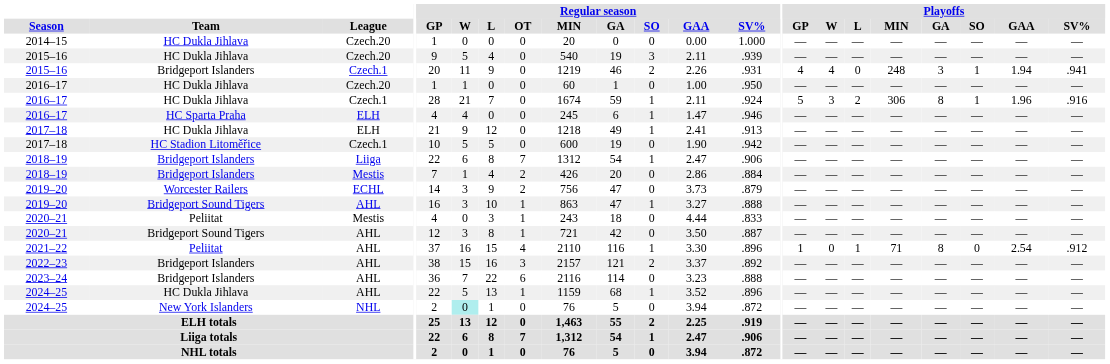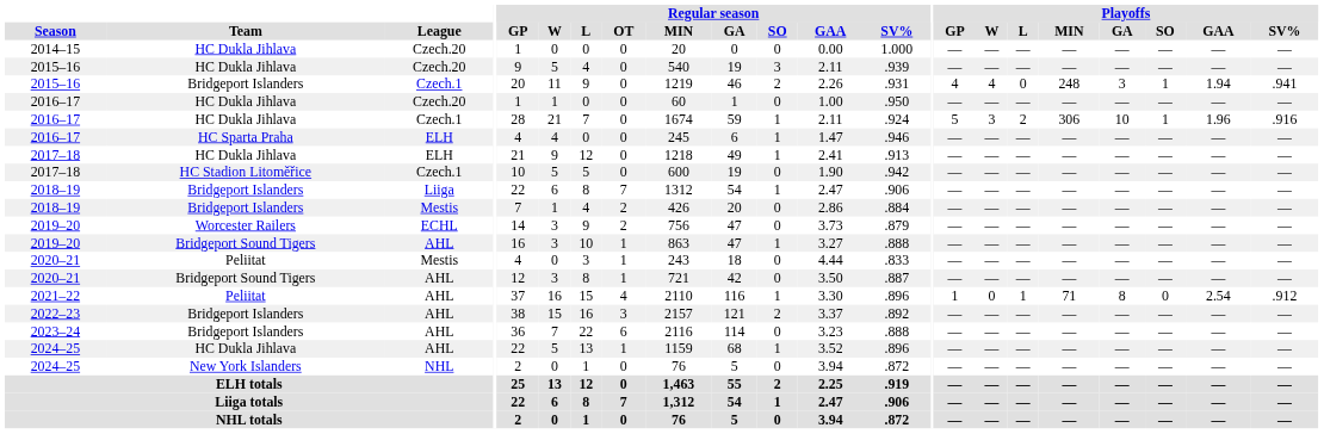2016–17 / Czech.1 | Playoffs / GA: 8 -> 10
2024–25 / NHL | Regular season / W: paleturquoise background -> no background
